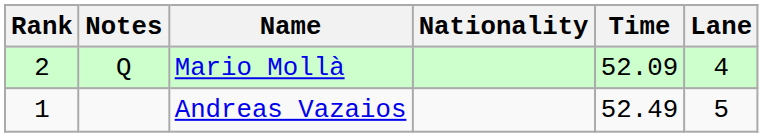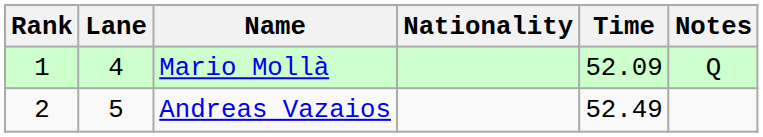columns swapped: Lane <-> Notes
Mario Mollà | Rank: 2 -> 1
Andreas Vazaios | Rank: 1 -> 2
